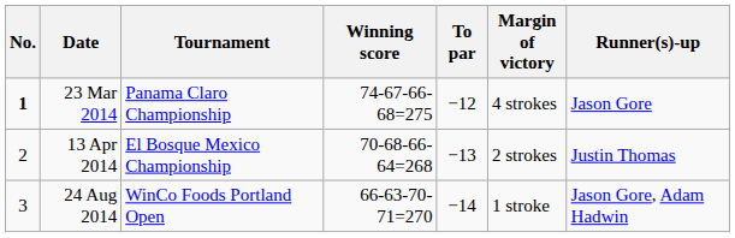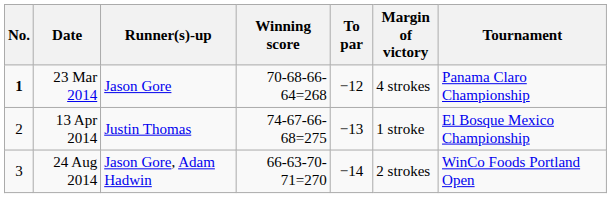columns swapped: Tournament <-> Runner(s)-up
23 Mar 2014 | Winning score: 74-67-66-68=275 -> 70-68-66-64=268
13 Apr 2014 | Winning score: 70-68-66-64=268 -> 74-67-66-68=275
13 Apr 2014 | Margin of victory: 2 strokes -> 1 stroke
24 Aug 2014 | Margin of victory: 1 stroke -> 2 strokes
